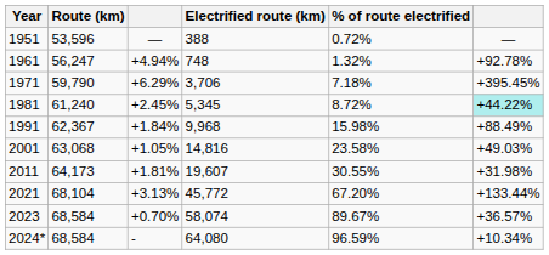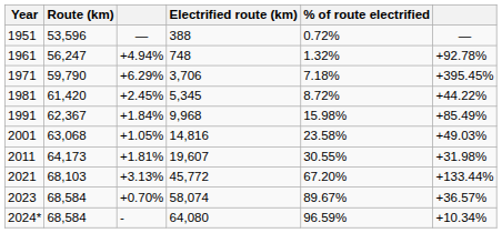1981 | Route (km): 61,240 -> 61,420
1981 | column 6: paleturquoise background -> no background
1991 | column 6: +88.49% -> +85.49%
2021 | Route (km): 68,104 -> 68,103
